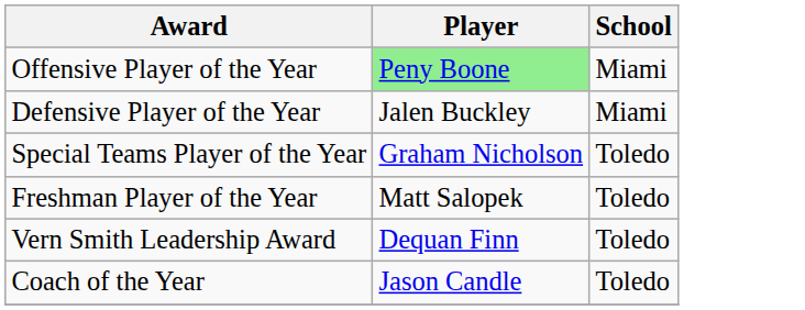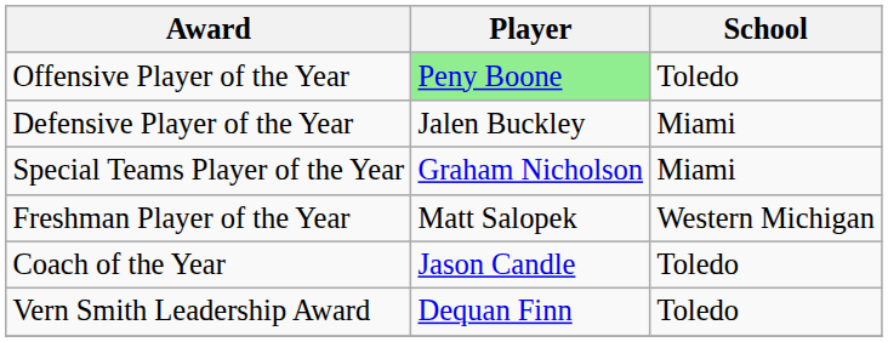Offensive Player of the Year | School: Miami -> Toledo
Special Teams Player of the Year | School: Toledo -> Miami
Freshman Player of the Year | School: Toledo -> Western Michigan
rows swapped: Vern Smith Leadership Award <-> Coach of the Year
